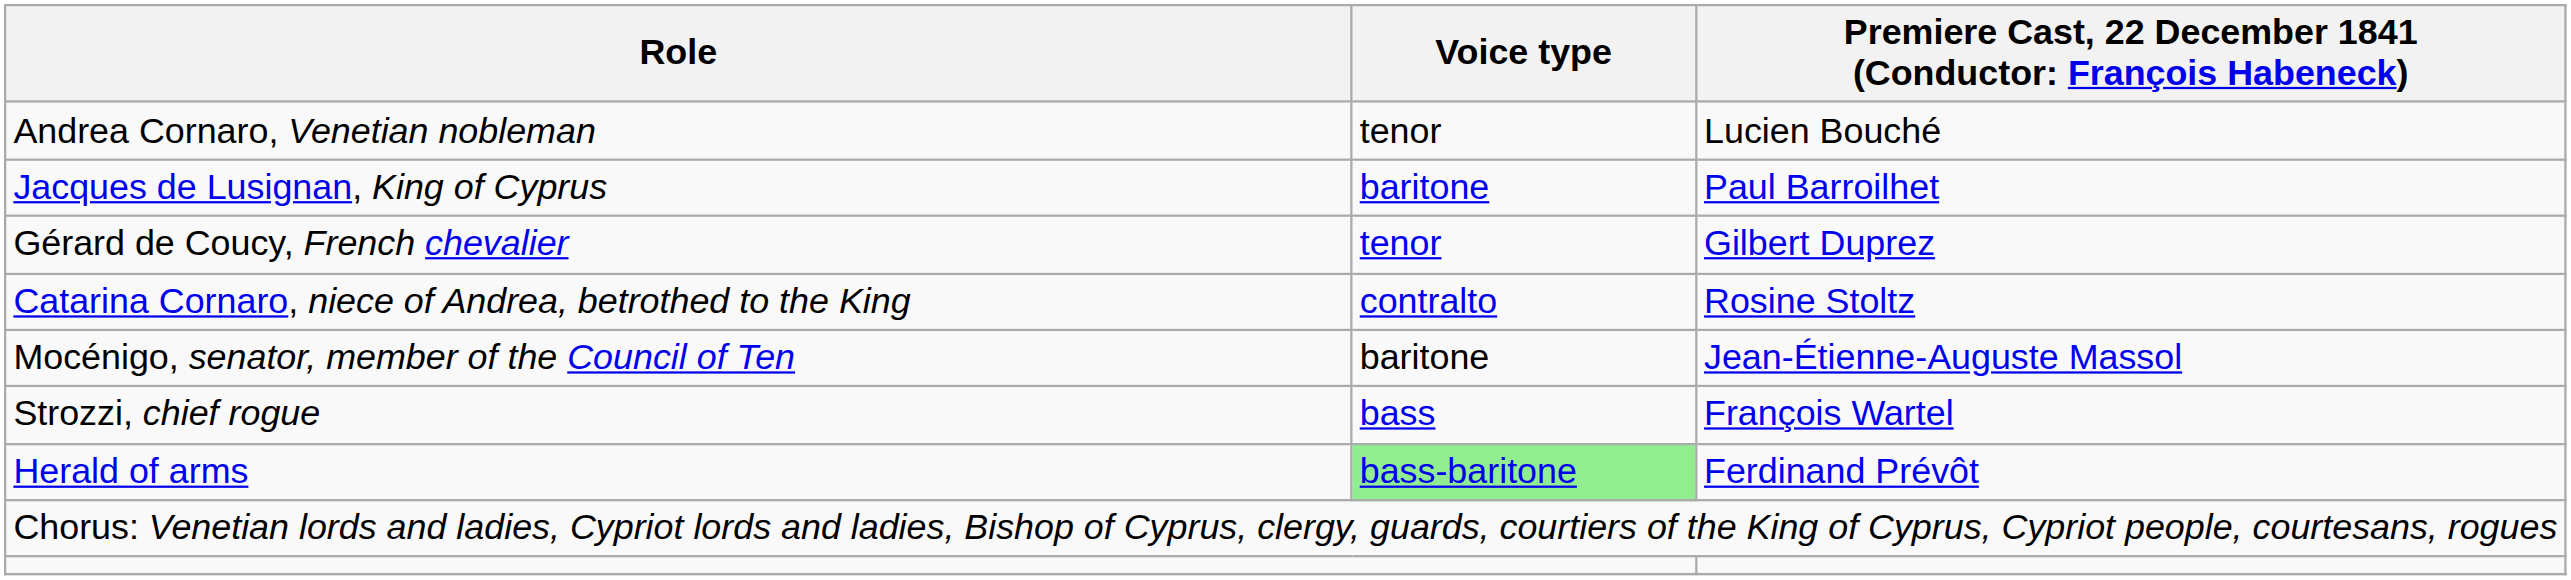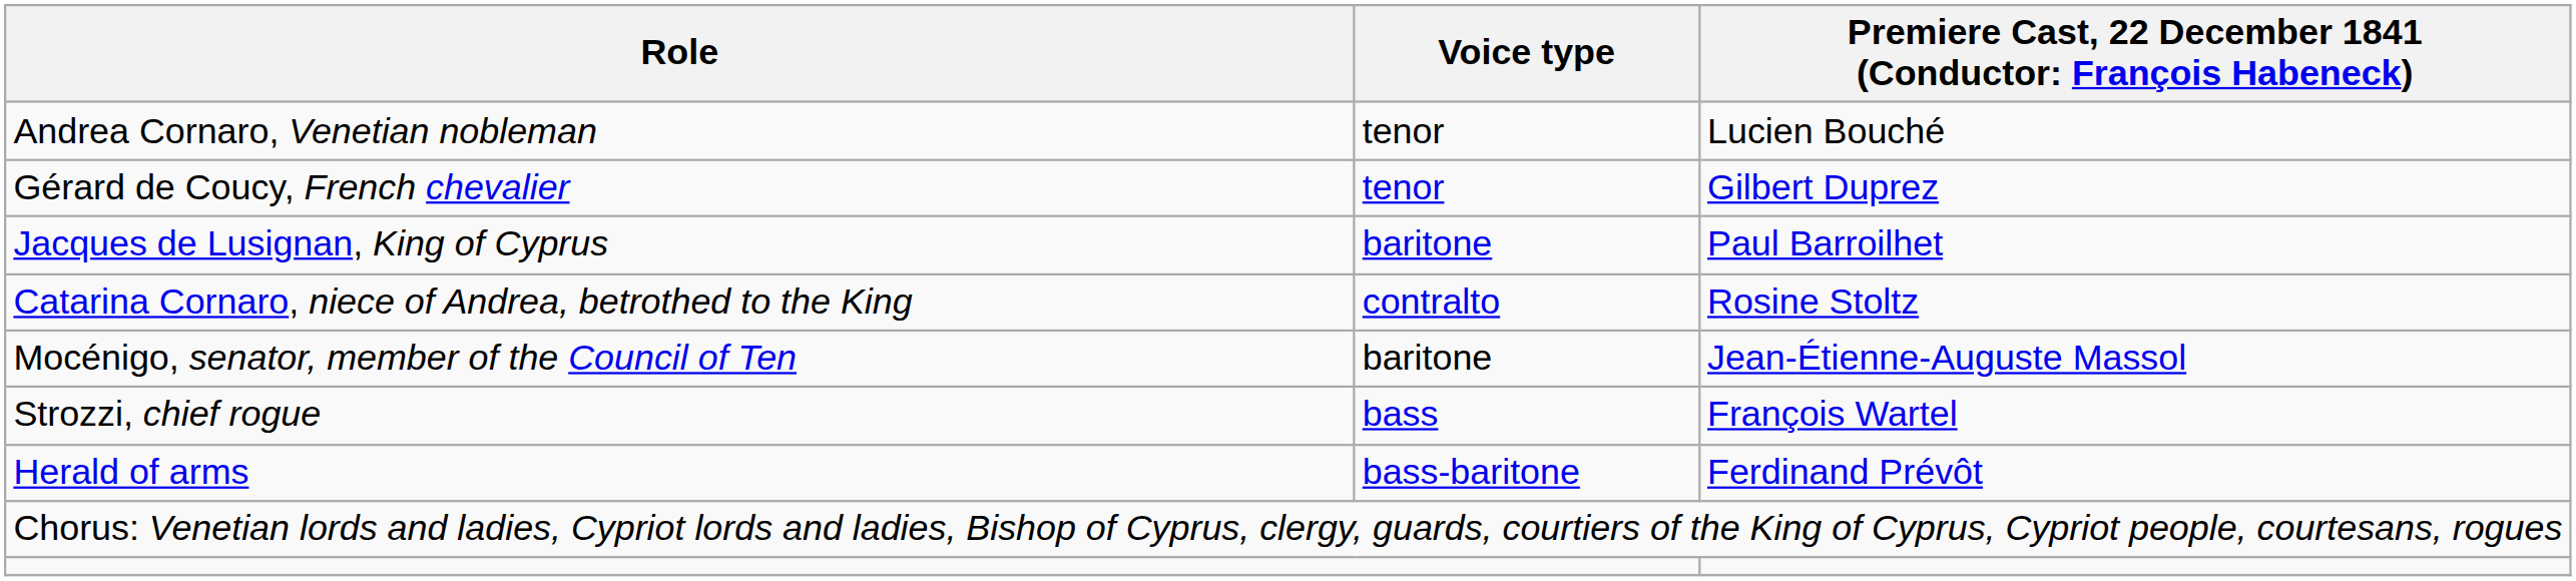rows swapped: Gérard de Coucy, French chevalier <-> Jacques de Lusignan, King of Cyprus
Herald of arms | Voice type: lightgreen background -> no background
